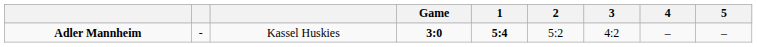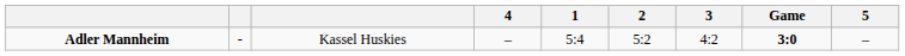columns swapped: Game <-> 4
Adler Mannheim | 1: bold -> normal
